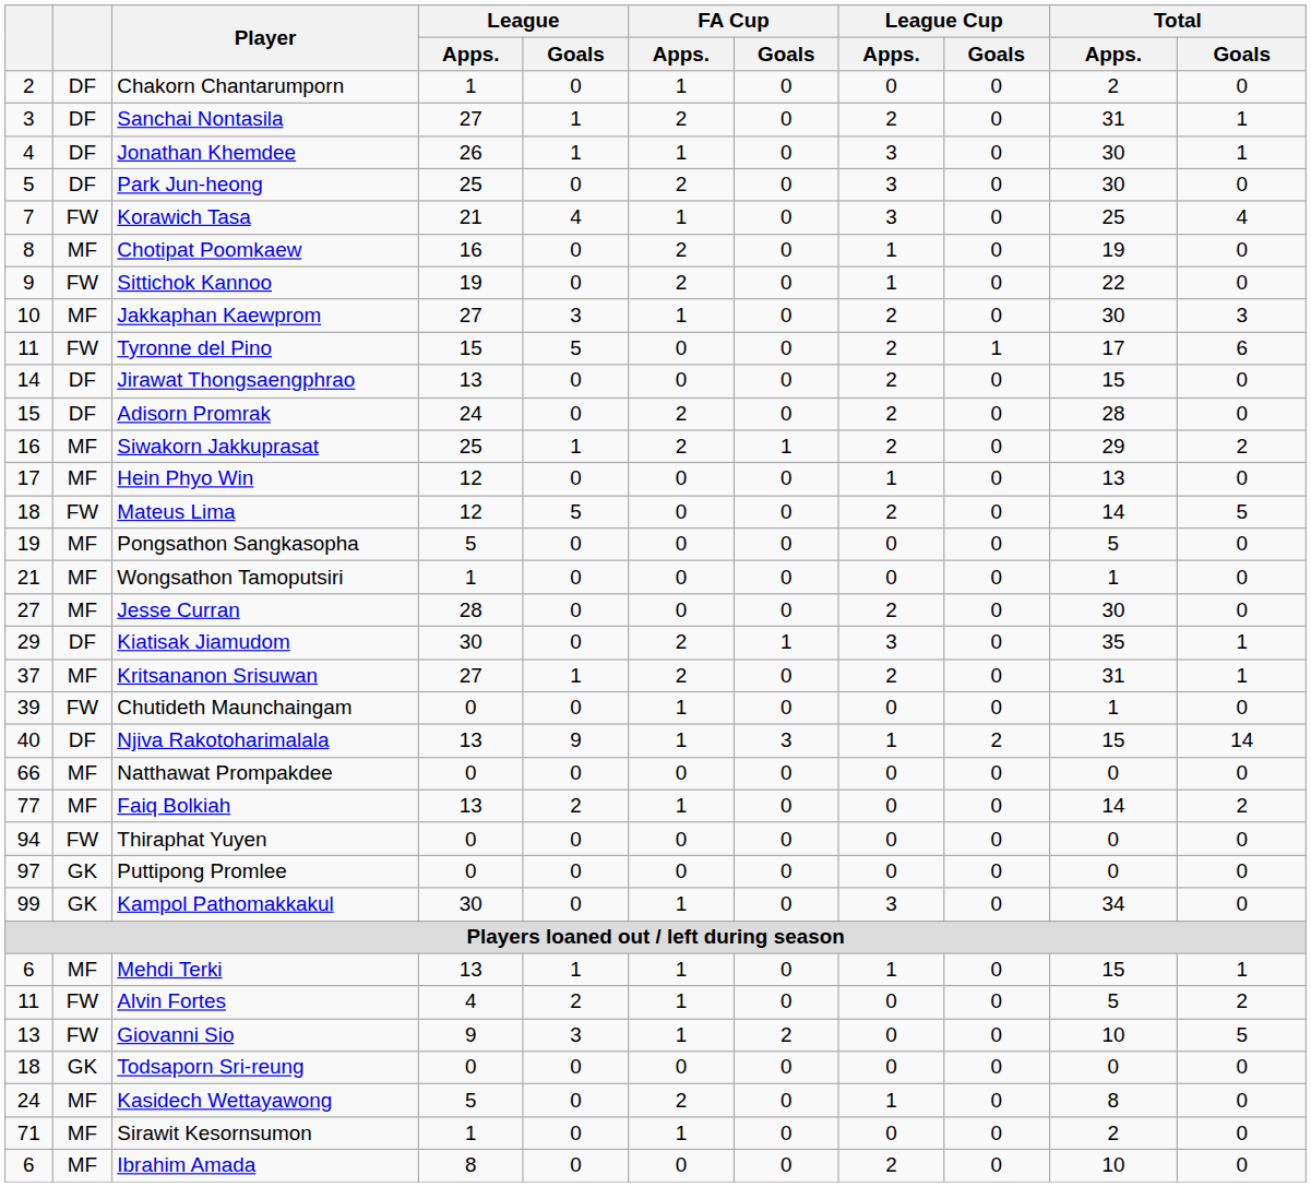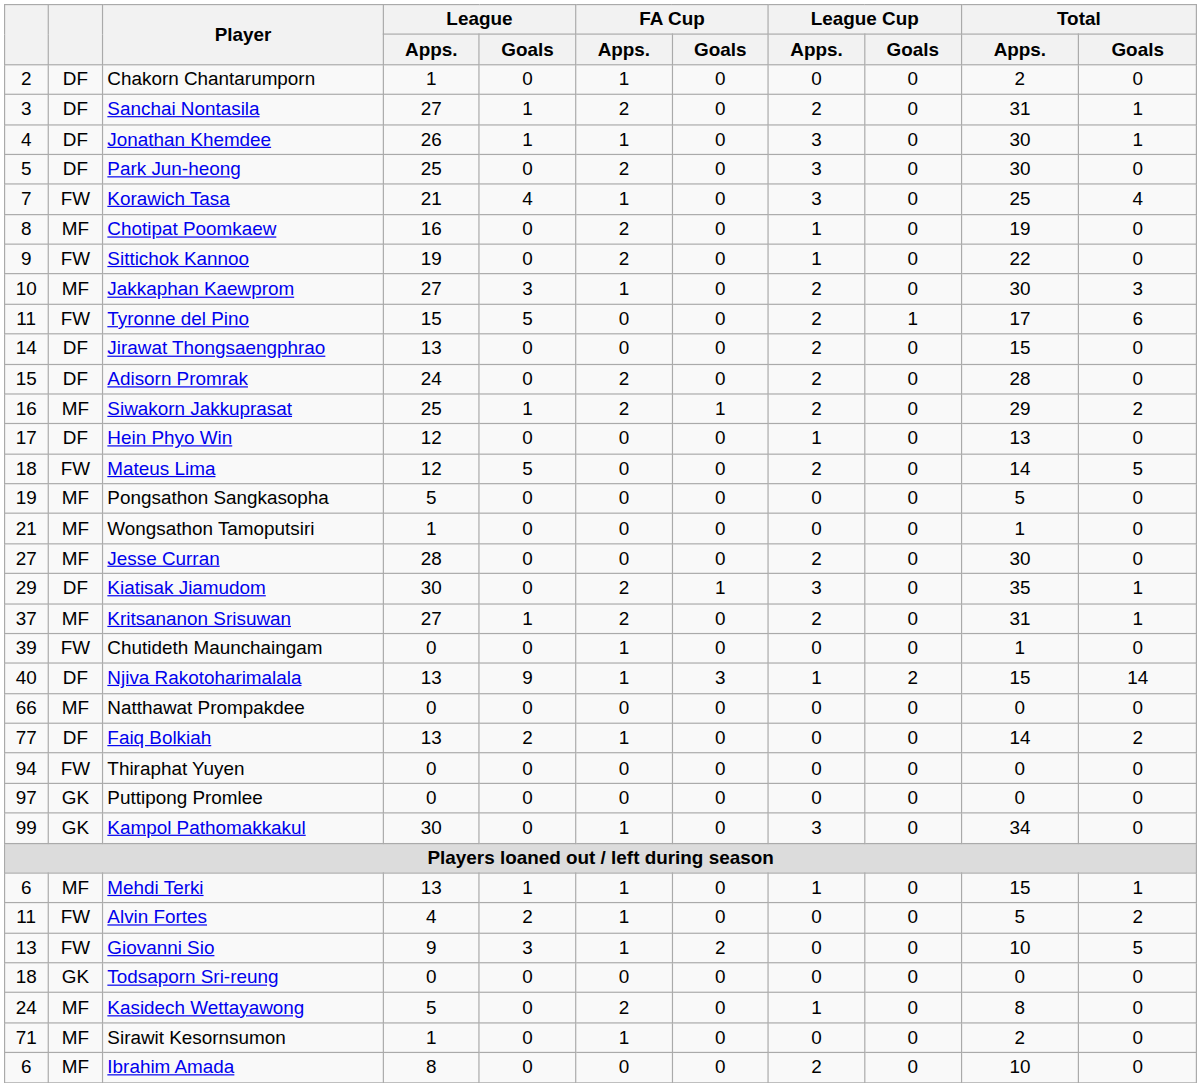Hein Phyo Win | column 2: MF -> DF
Faiq Bolkiah | column 2: MF -> DF
